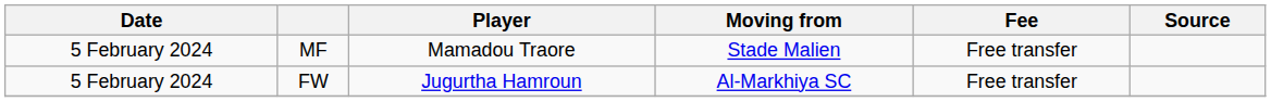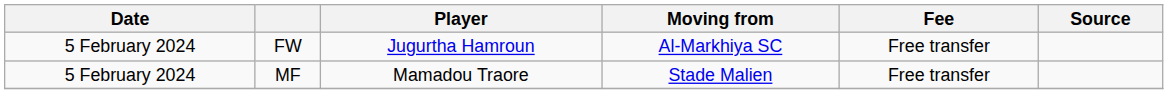rows swapped: MF <-> FW
